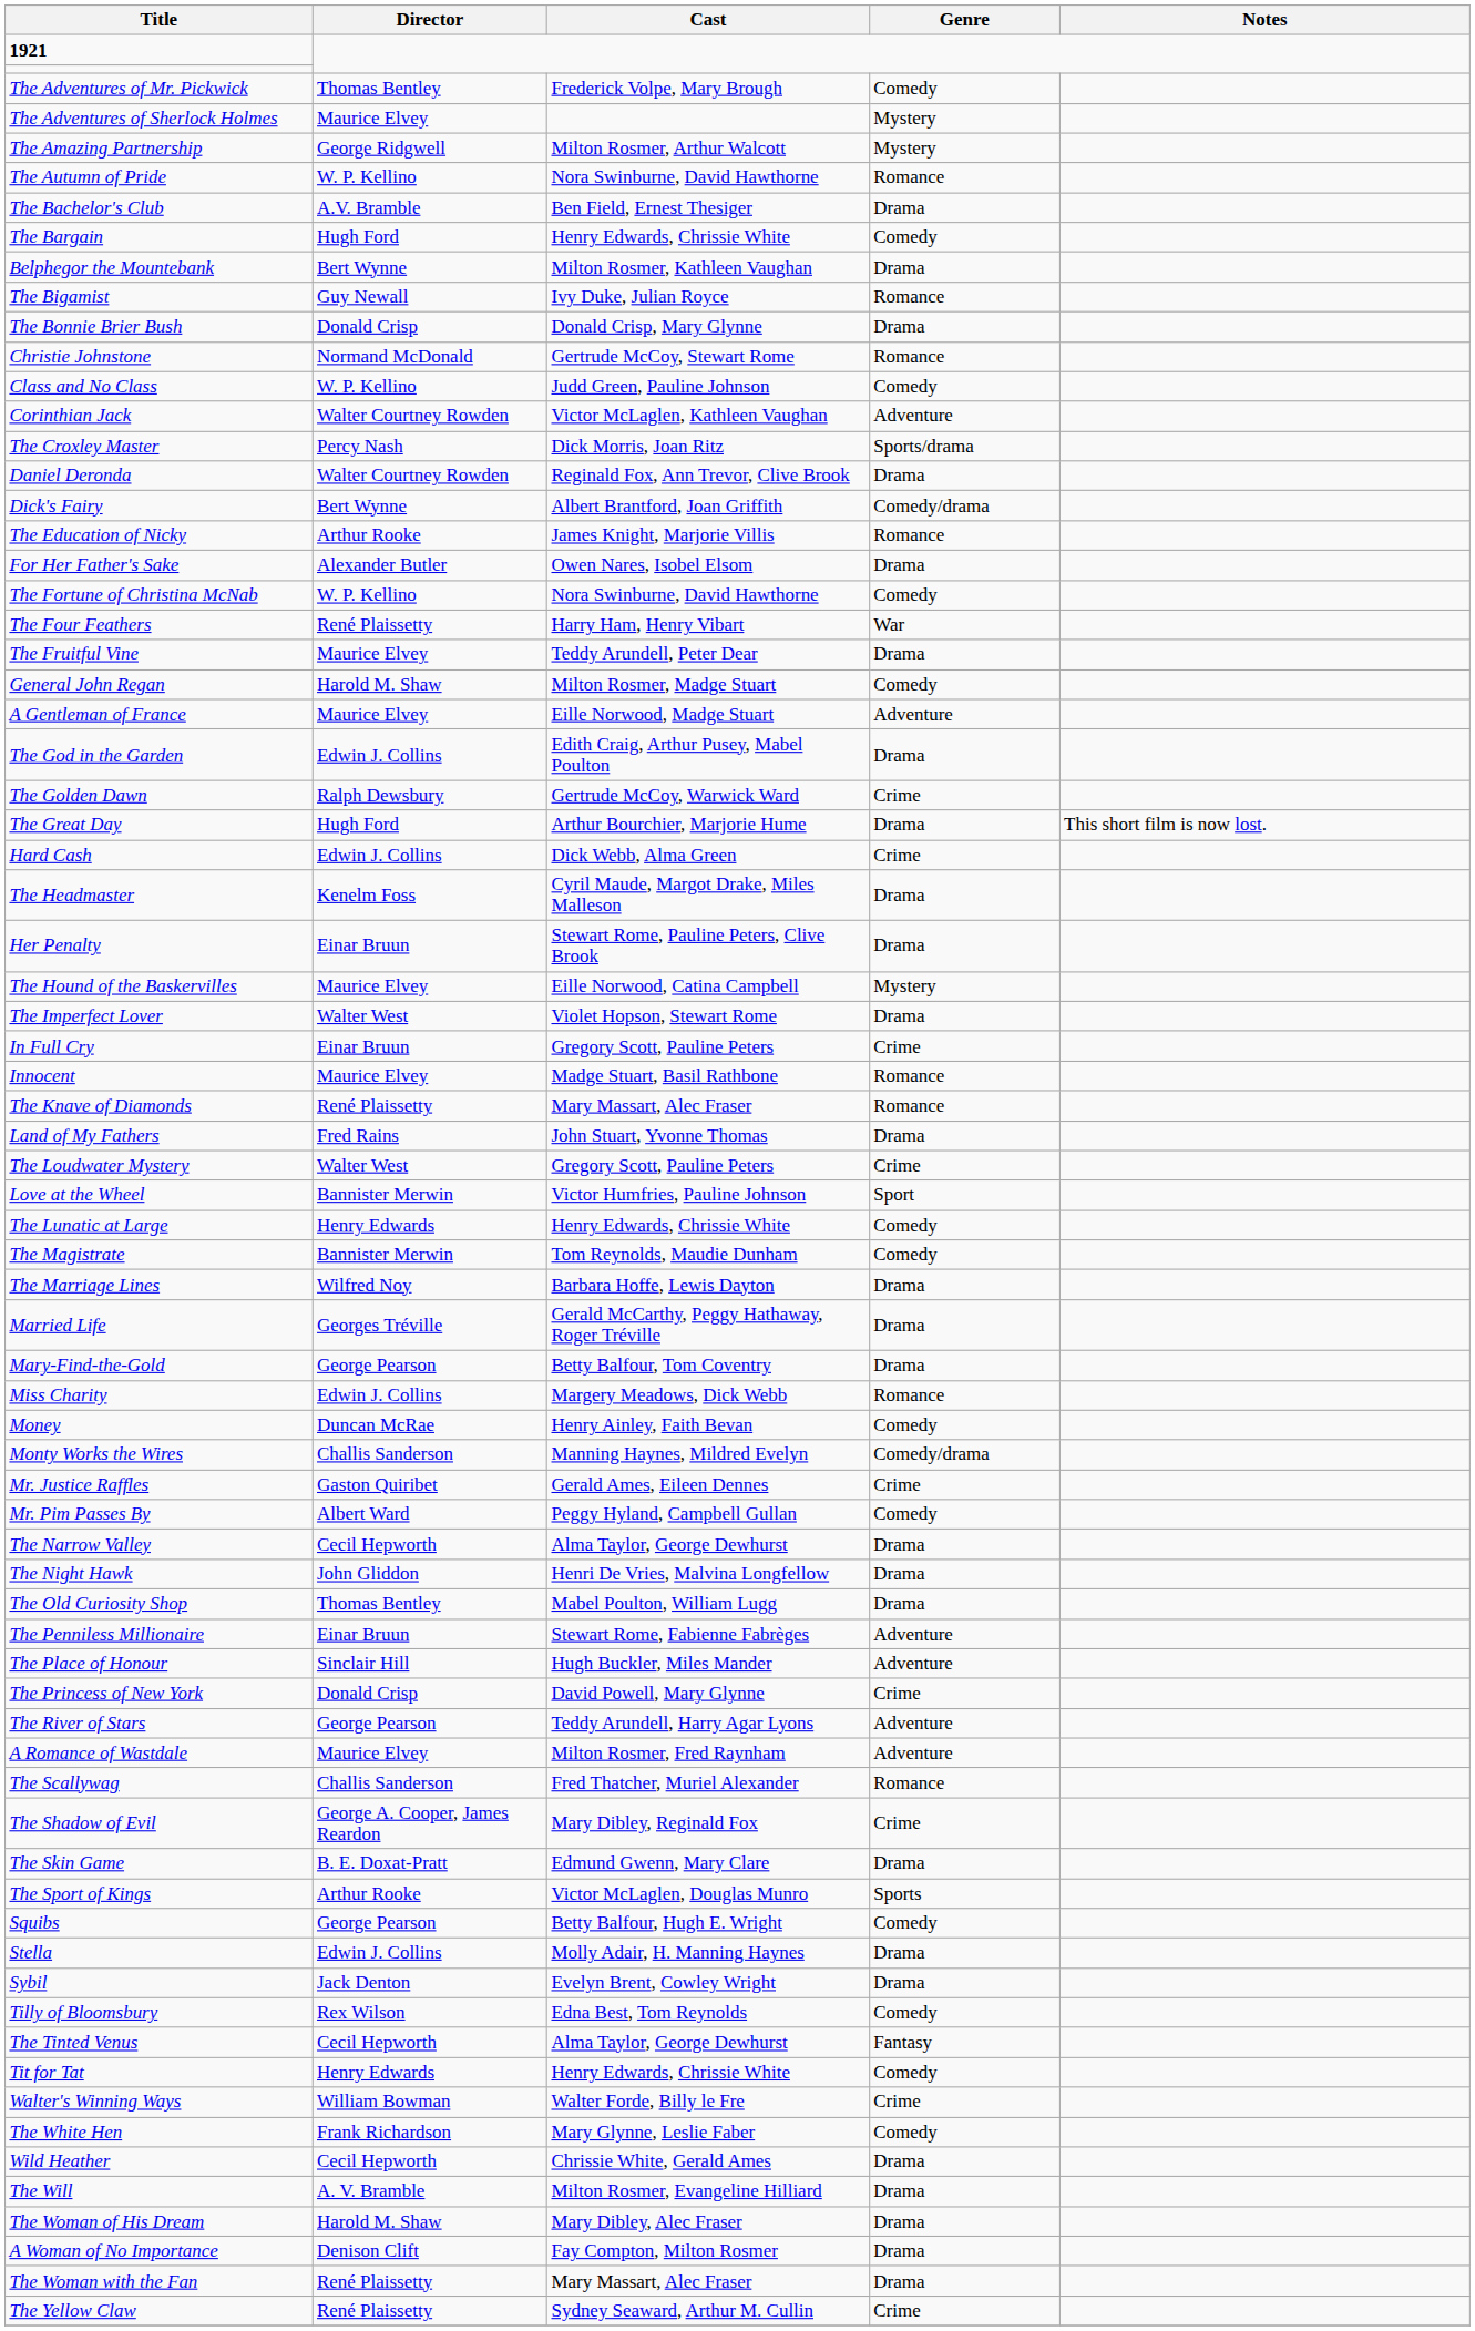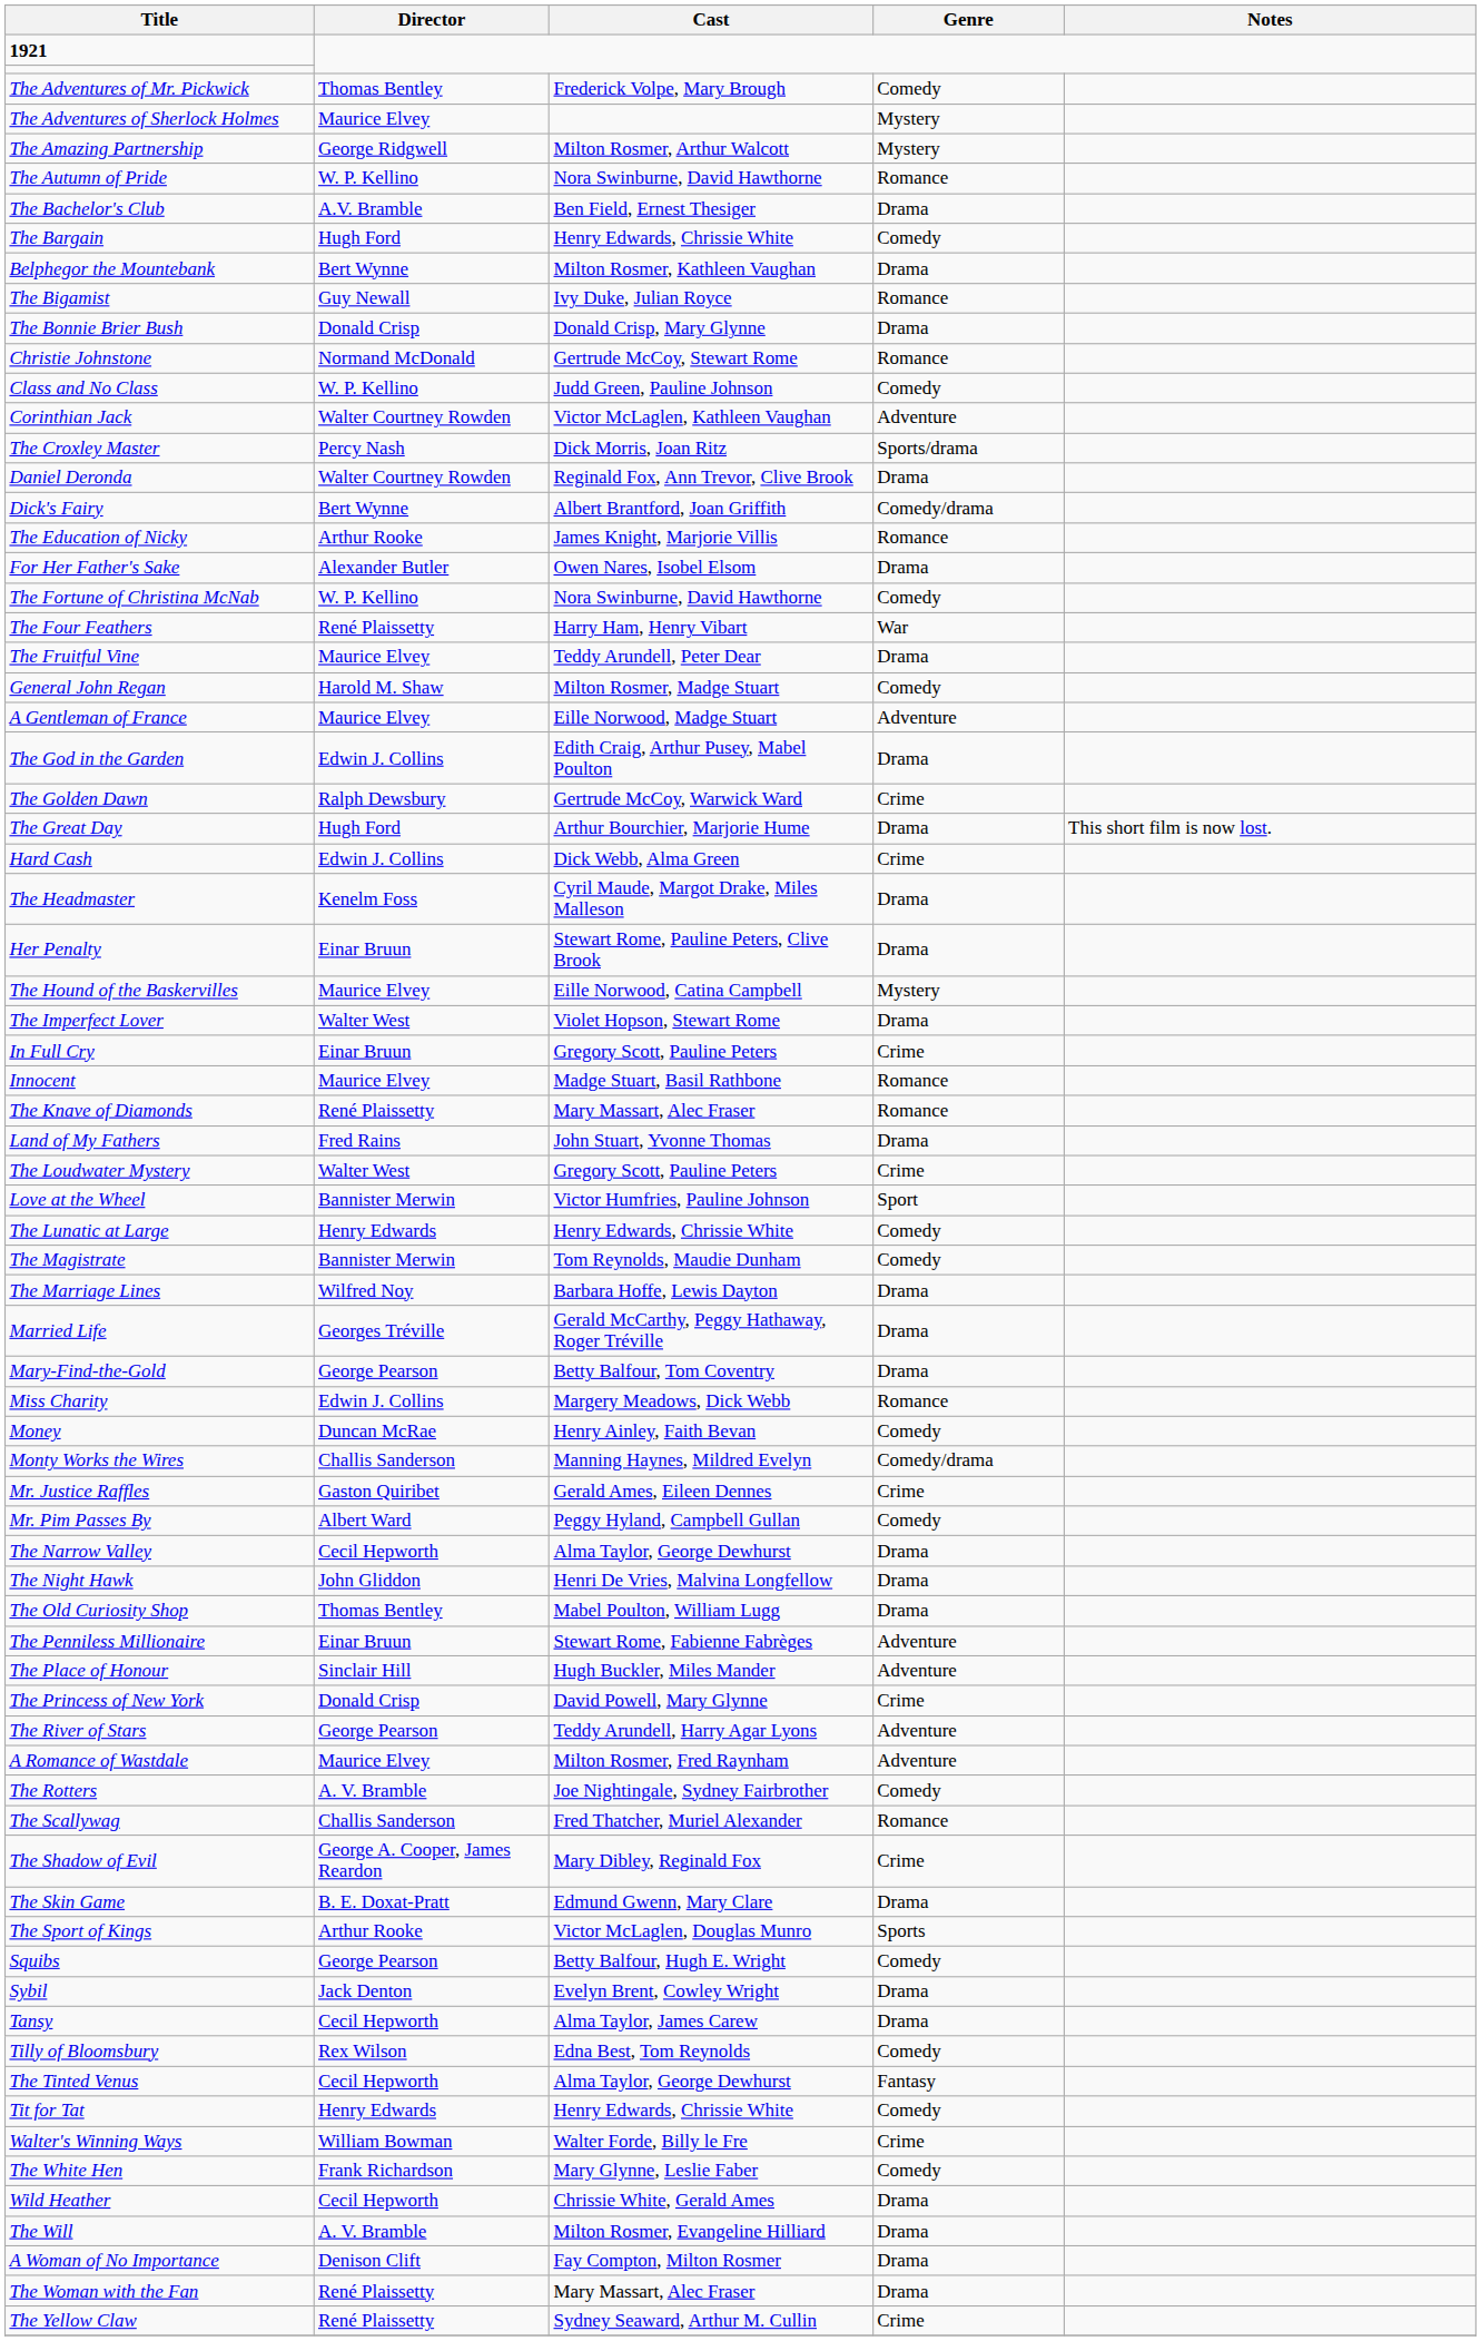+ row: The Rotters | A. V. Bramble | Joe Nightingale, Sydney Fairbrother | Comedy
- row: Stella | Edwin J. Collins | Molly Adair, H. Manning Haynes | Drama
+ row: Tansy | Cecil Hepworth | Alma Taylor, James Carew | Drama
- row: The Woman of His Dream | Harold M. Shaw | Mary Dibley, Alec Fraser | Drama
